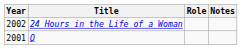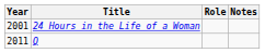24 Hours in the Life of a Woman | Year: 2002 -> 2001
Q | Year: 2001 -> 2011
